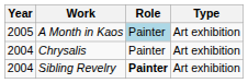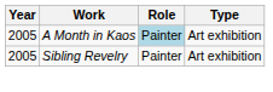- row: 2004 | Chrysalis | Painter | Art exhibition
Sibling Revelry | Year: 2004 -> 2005
Sibling Revelry | Role: bold -> normal
